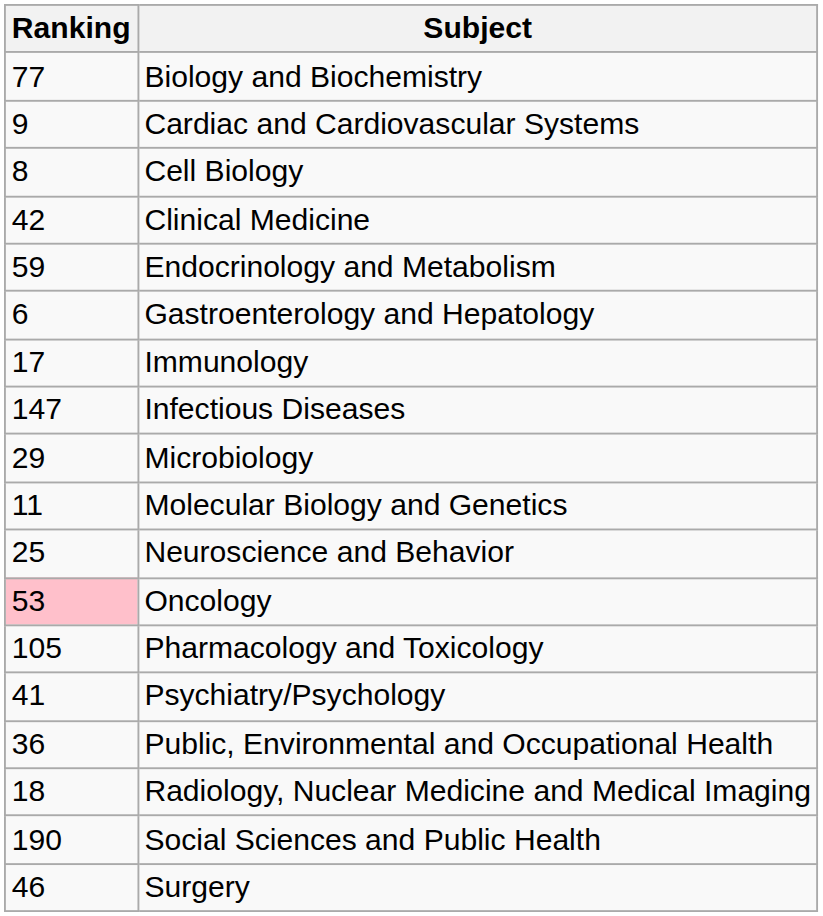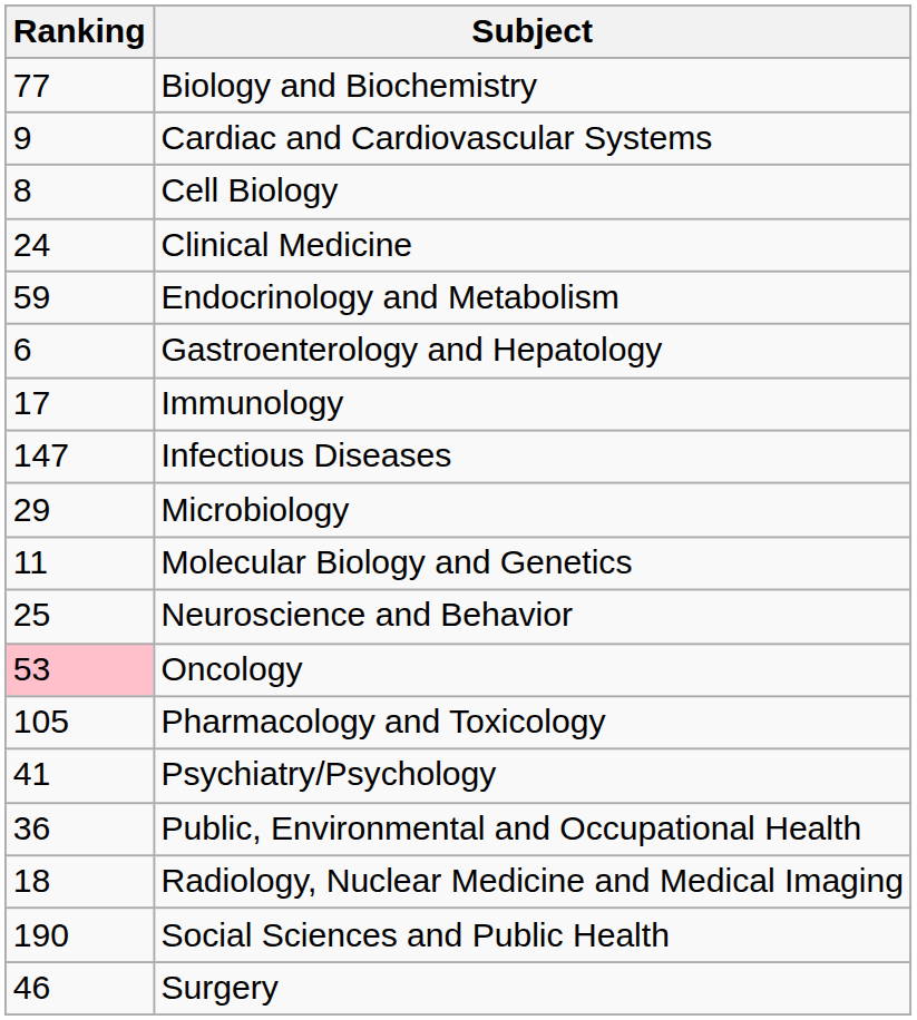Clinical Medicine | Ranking: 42 -> 24
